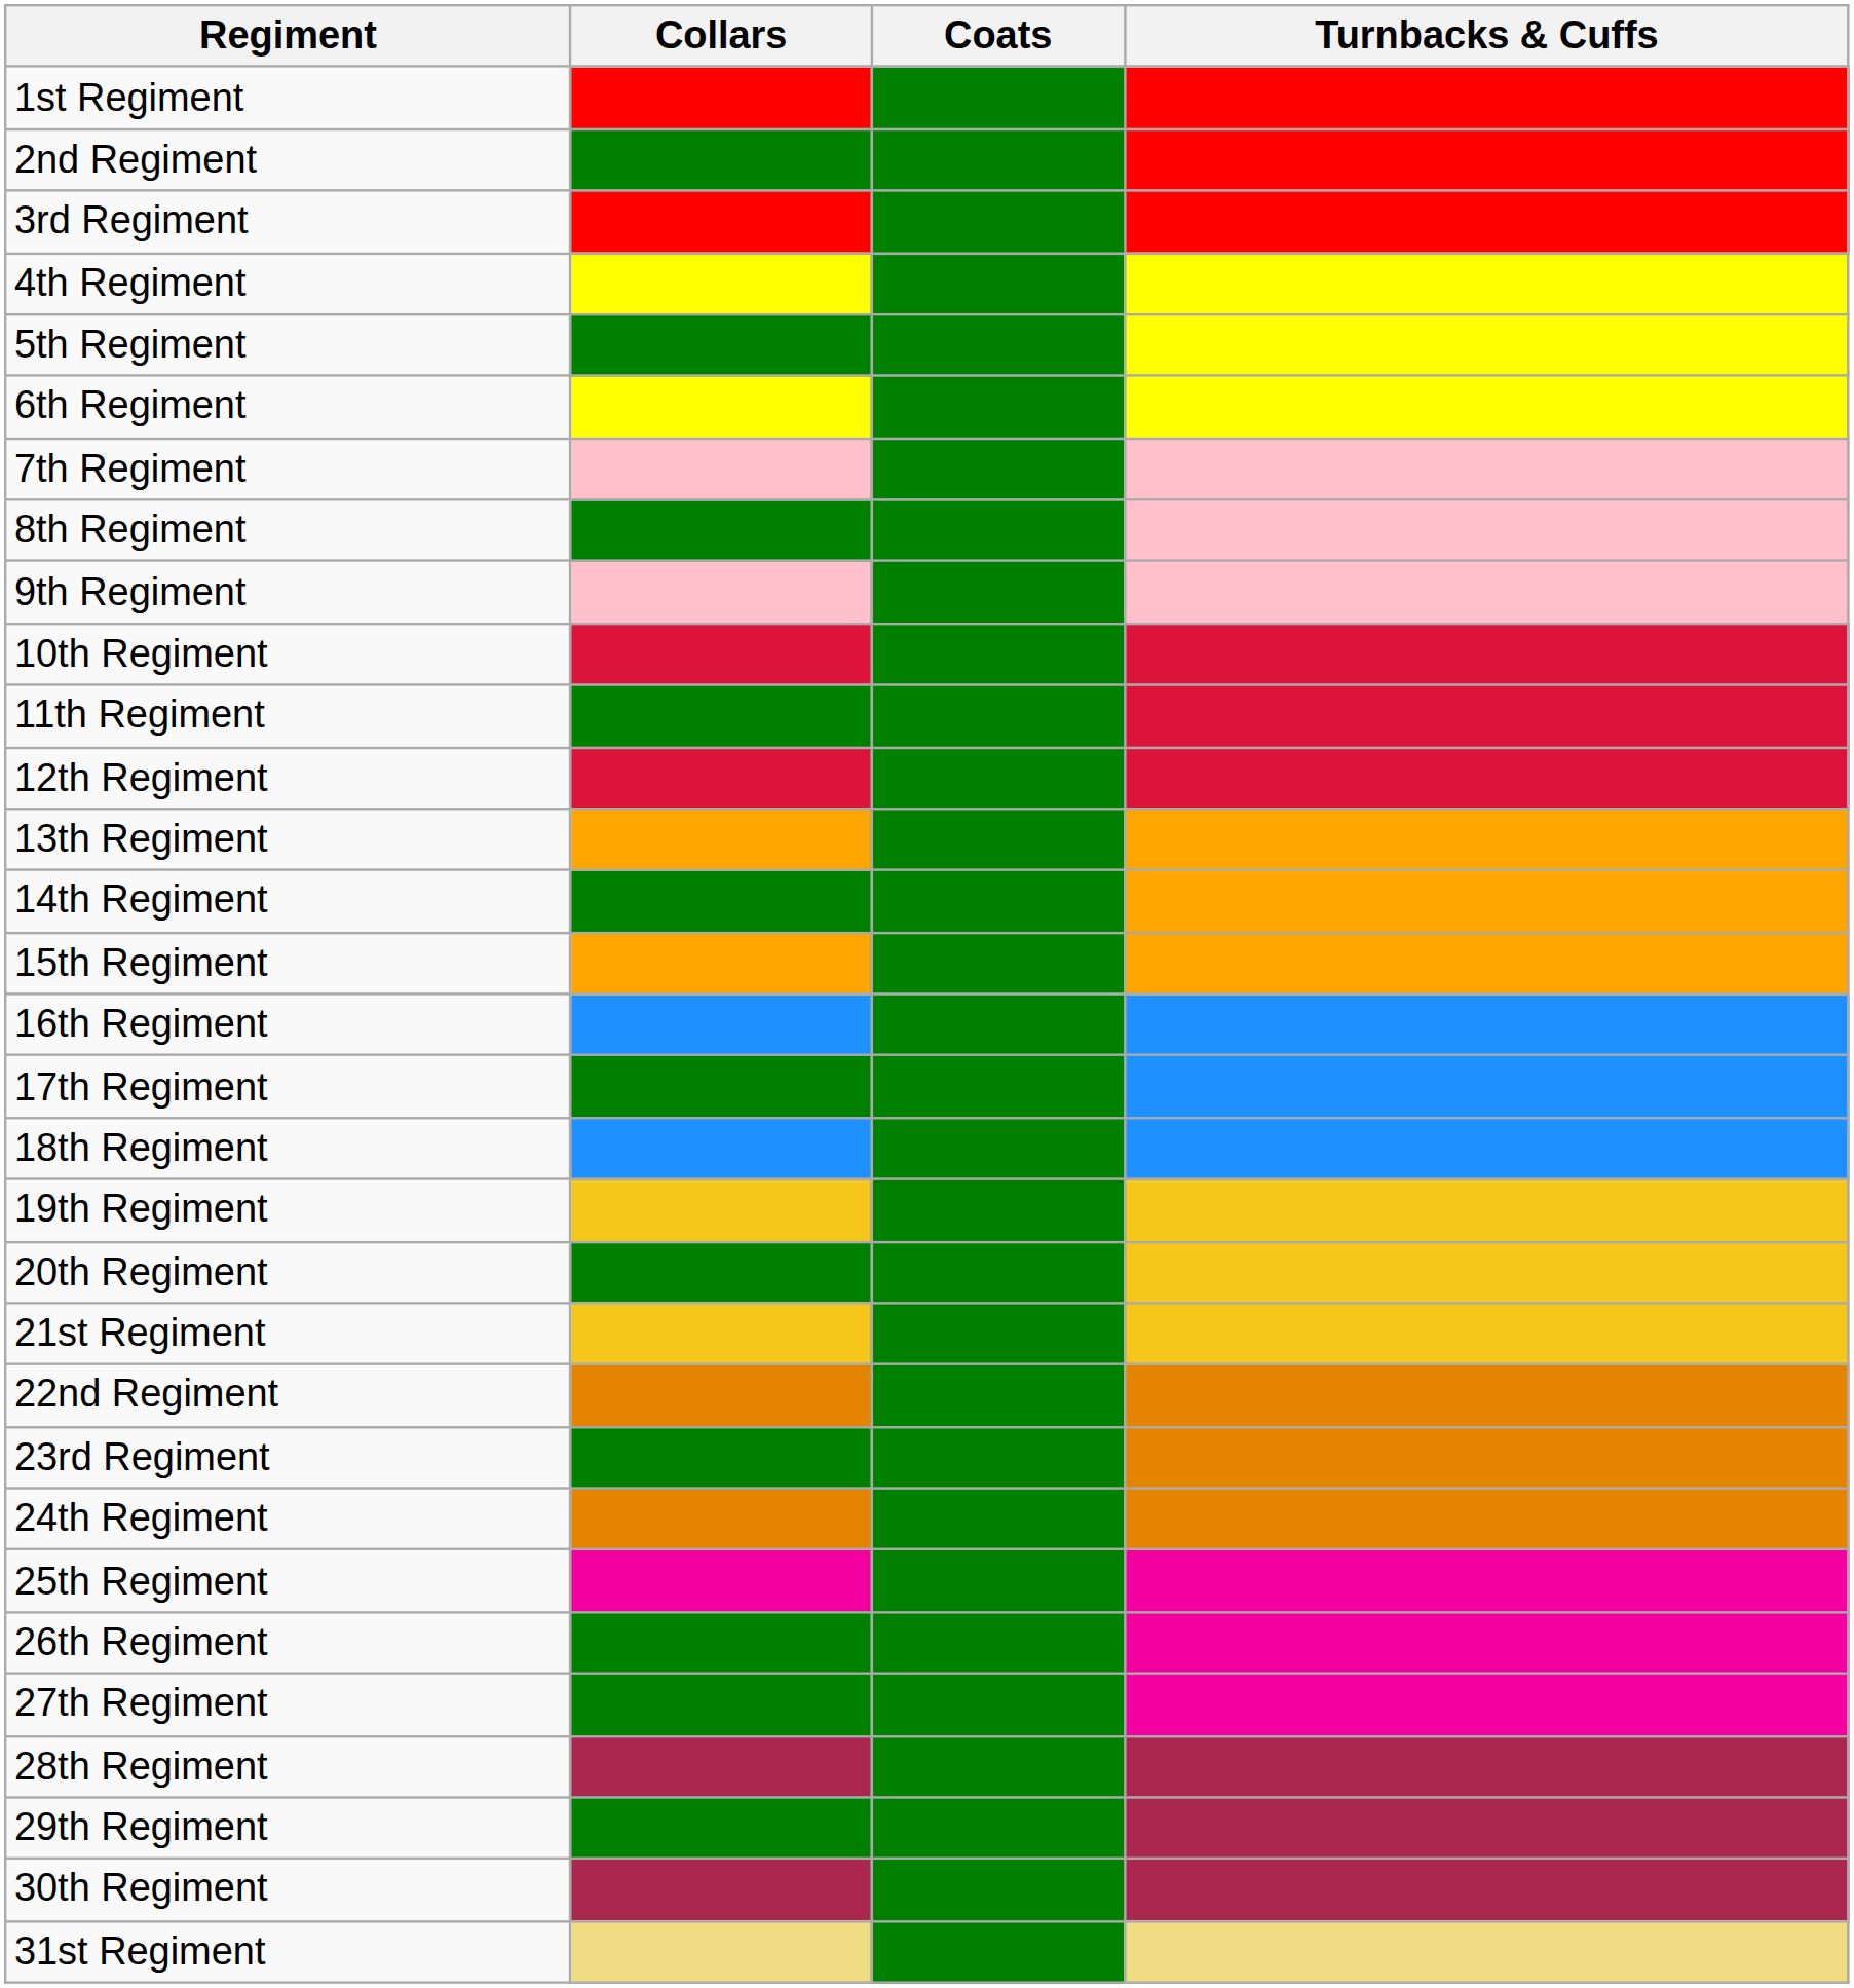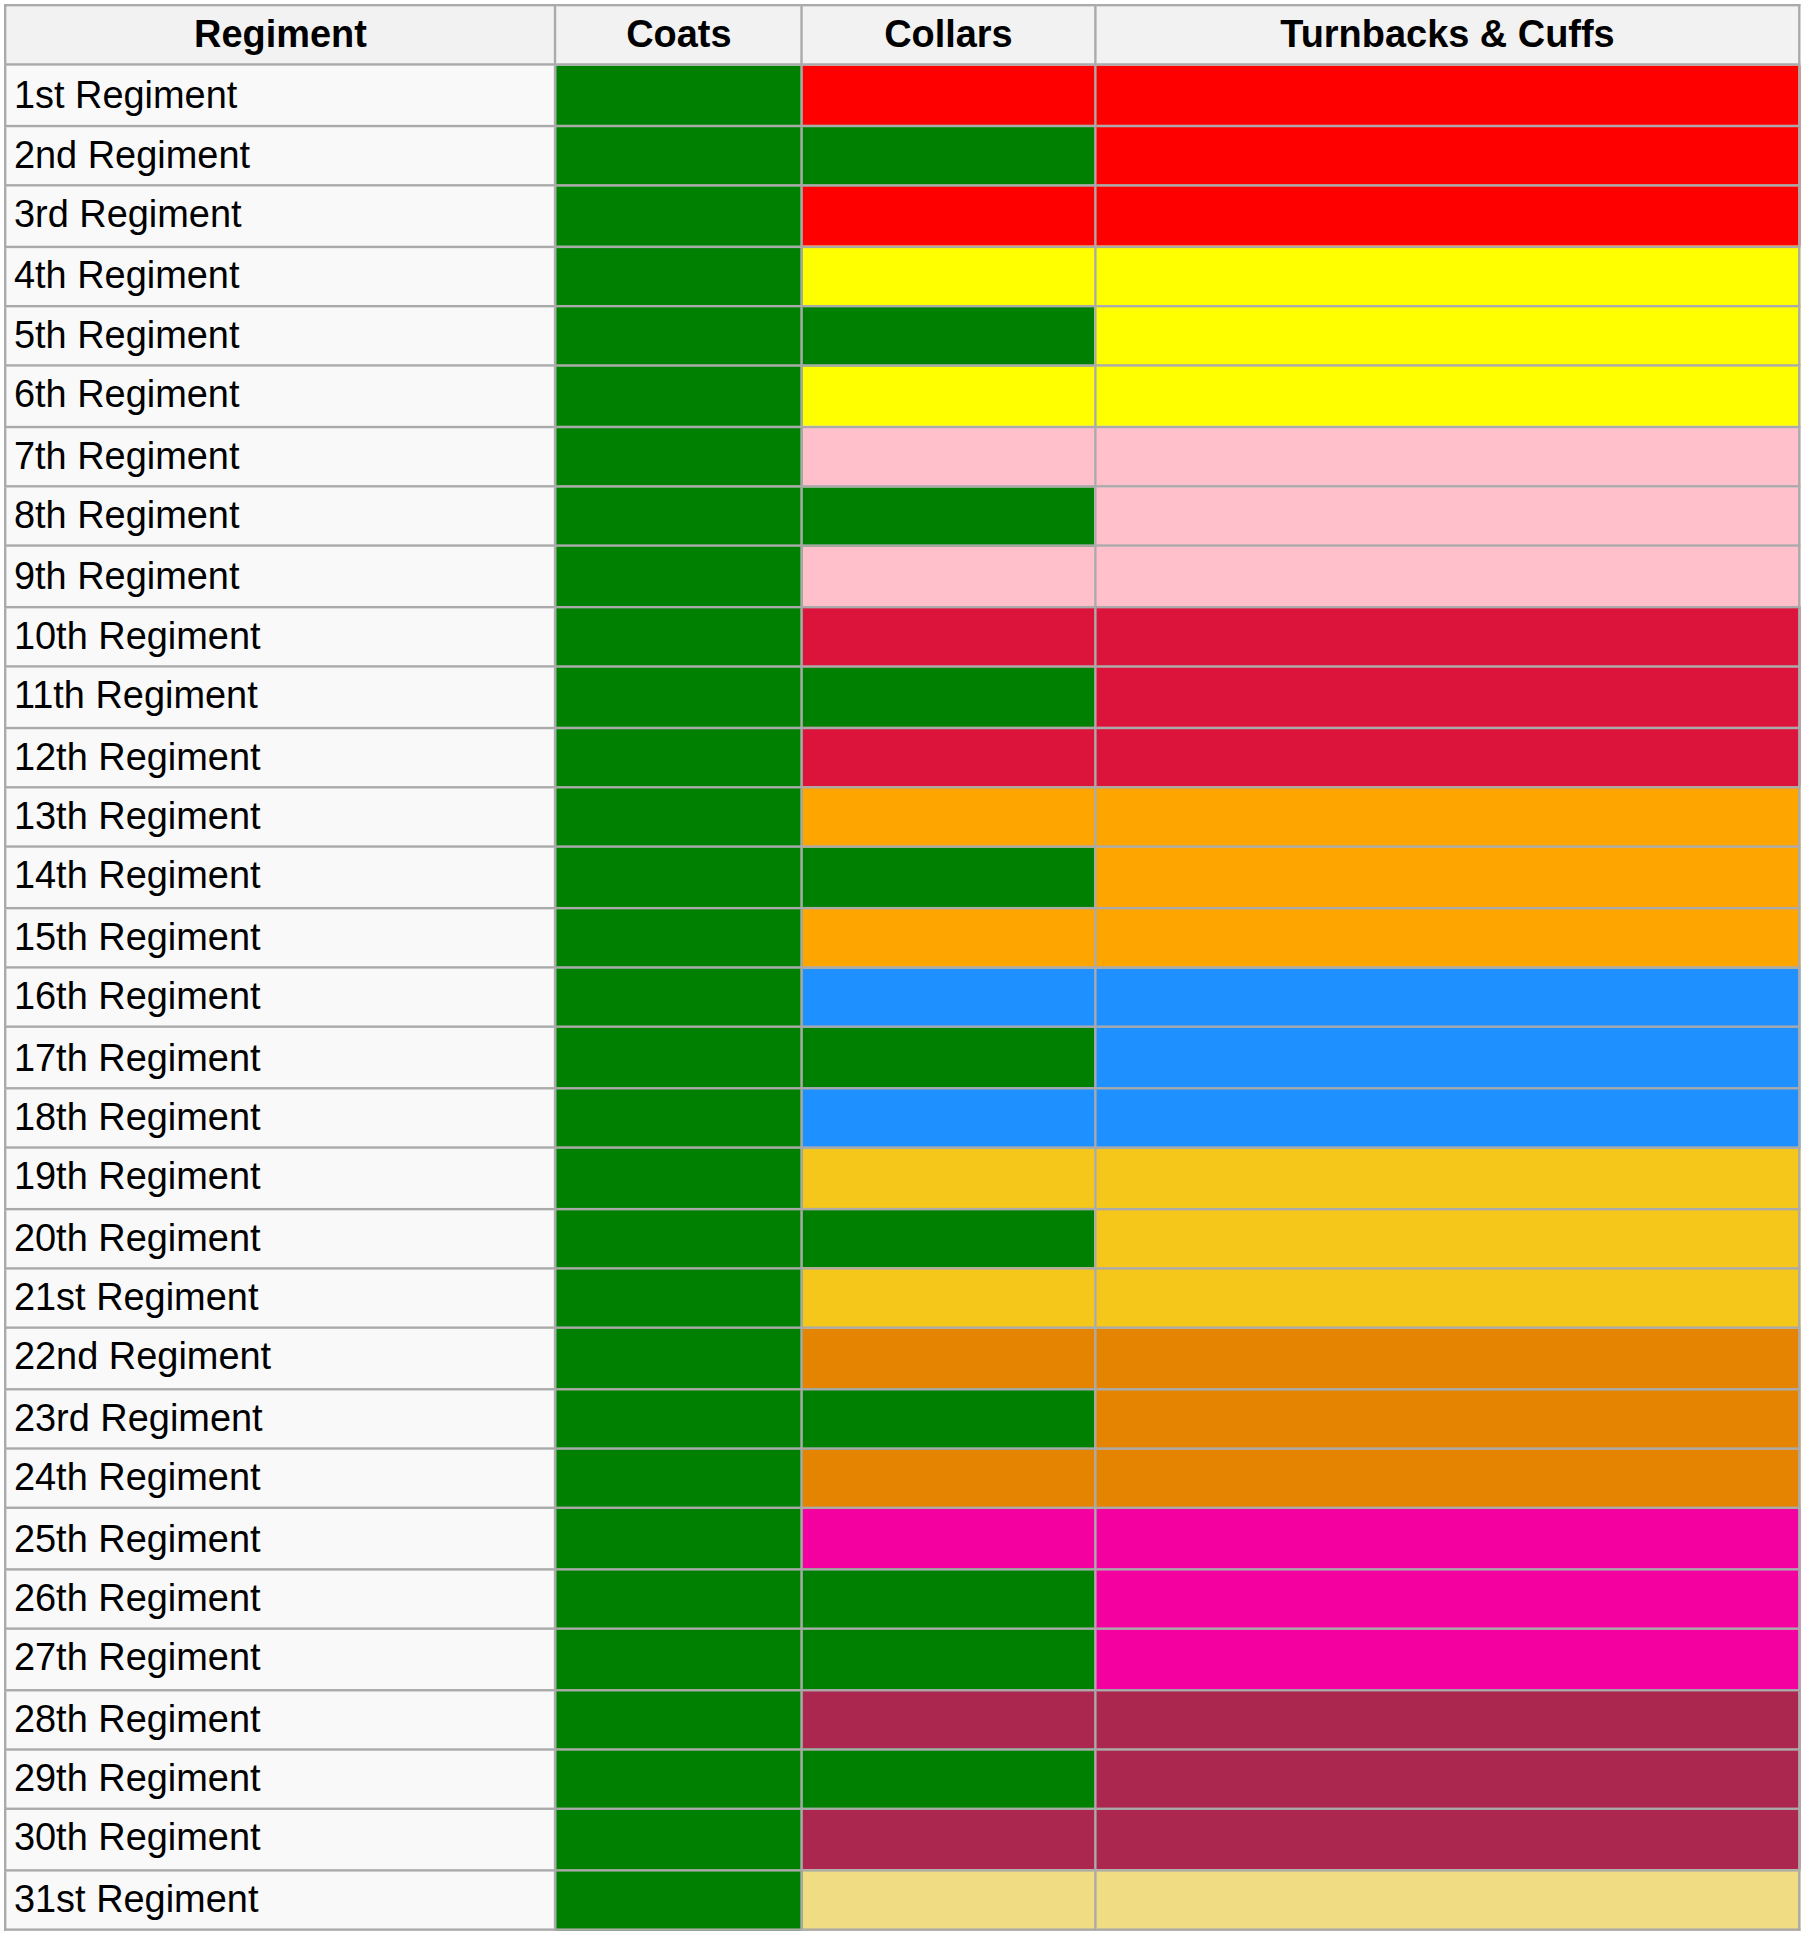columns swapped: Coats <-> Collars
